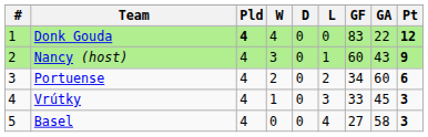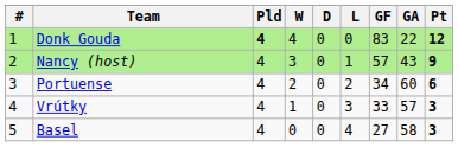Nancy (host) | GF: 60 -> 57
Vrútky | GA: 45 -> 57
